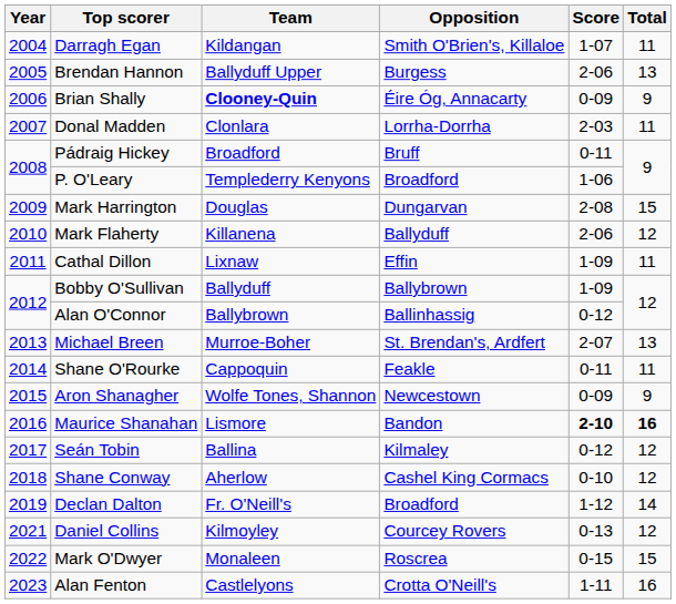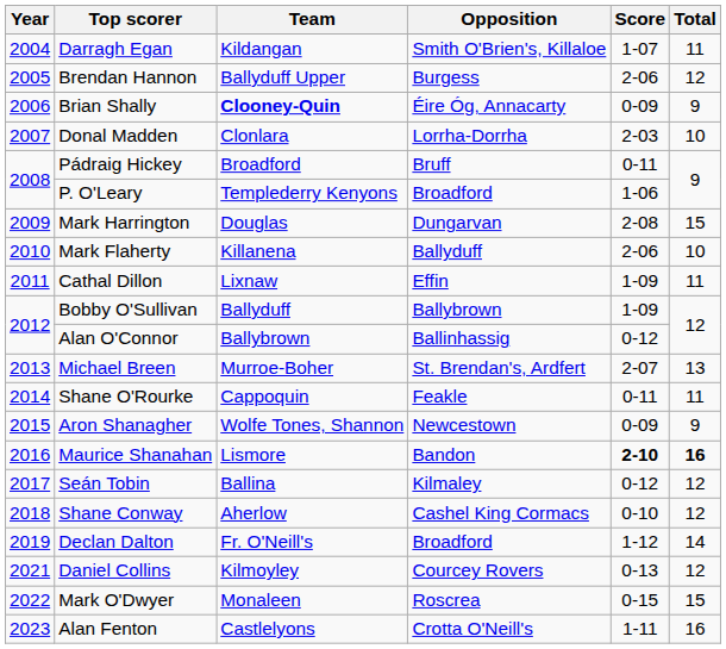Brendan Hannon | Total: 13 -> 12
Donal Madden | Total: 11 -> 10
Mark Flaherty | Total: 12 -> 10
